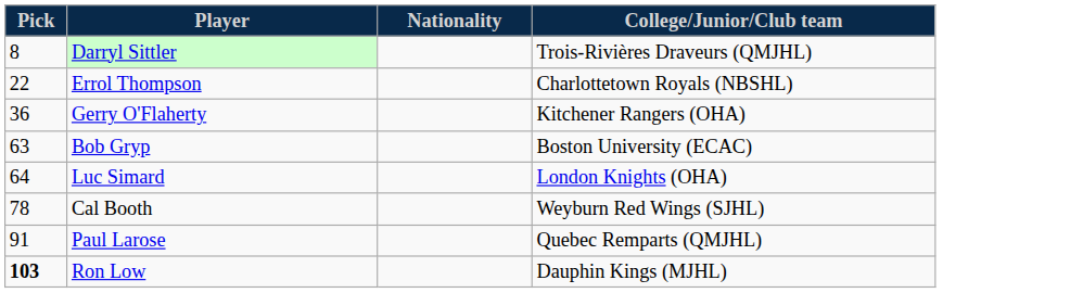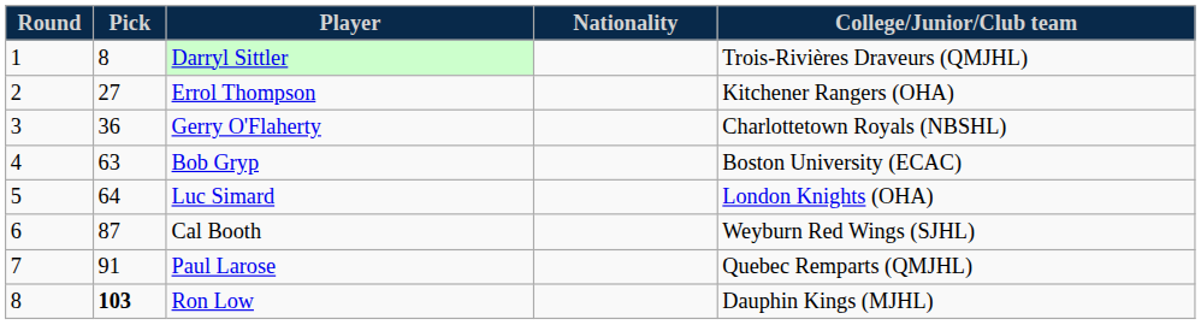+ column: Round | 1 | 2 | 3 | 4 | 5 | 6 | 7 | 8
Errol Thompson | Pick: 22 -> 27
Errol Thompson | College/Junior/Club team: Charlottetown Royals (NBSHL) -> Kitchener Rangers (OHA)
Gerry O'Flaherty | College/Junior/Club team: Kitchener Rangers (OHA) -> Charlottetown Royals (NBSHL)
Cal Booth | Pick: 78 -> 87
